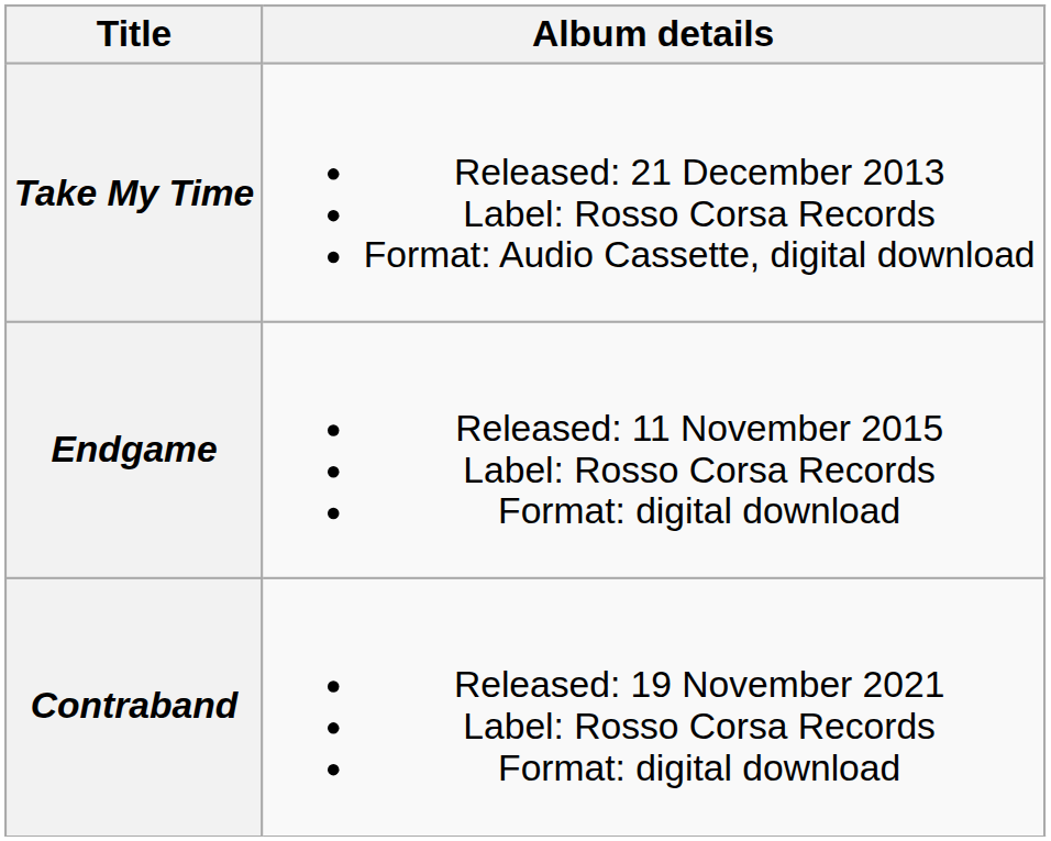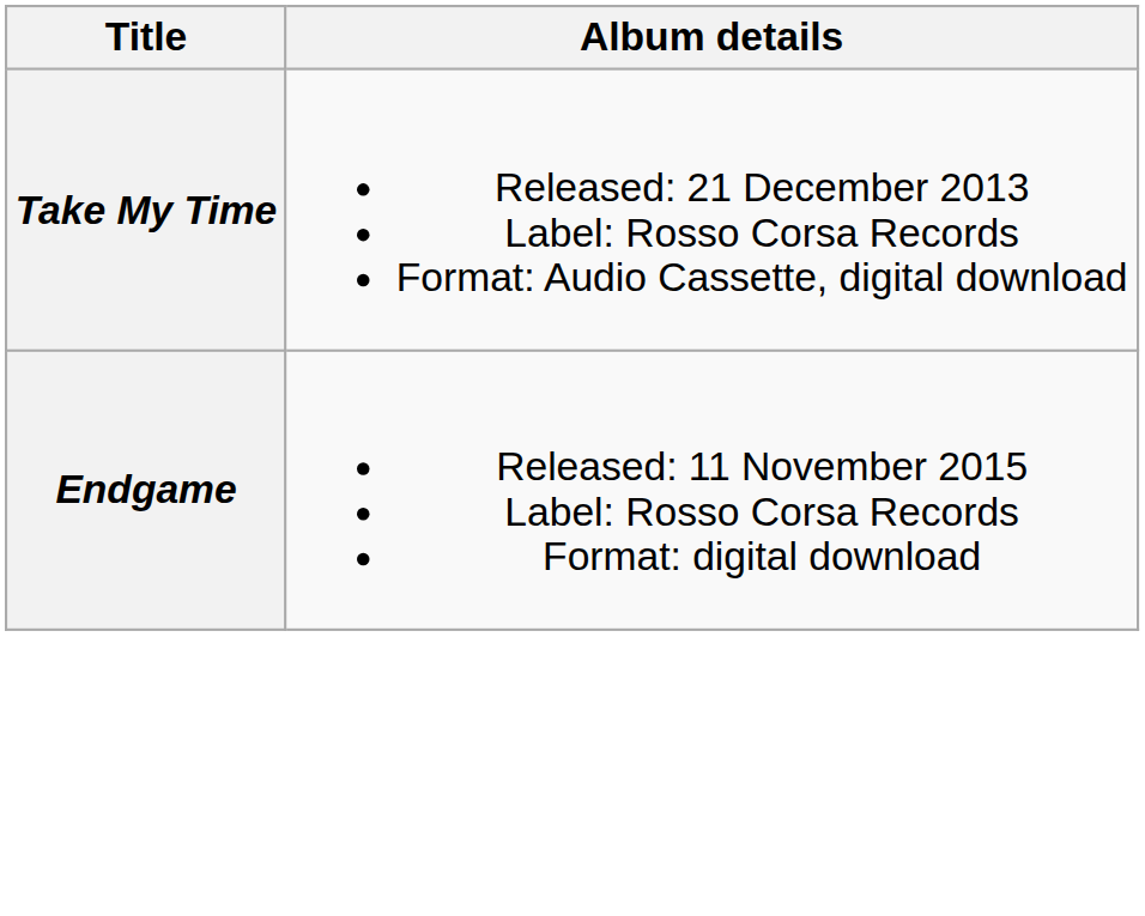- row: Contraband | Released: 19 November 2021 Label: Rosso Corsa Records Format: digital download
